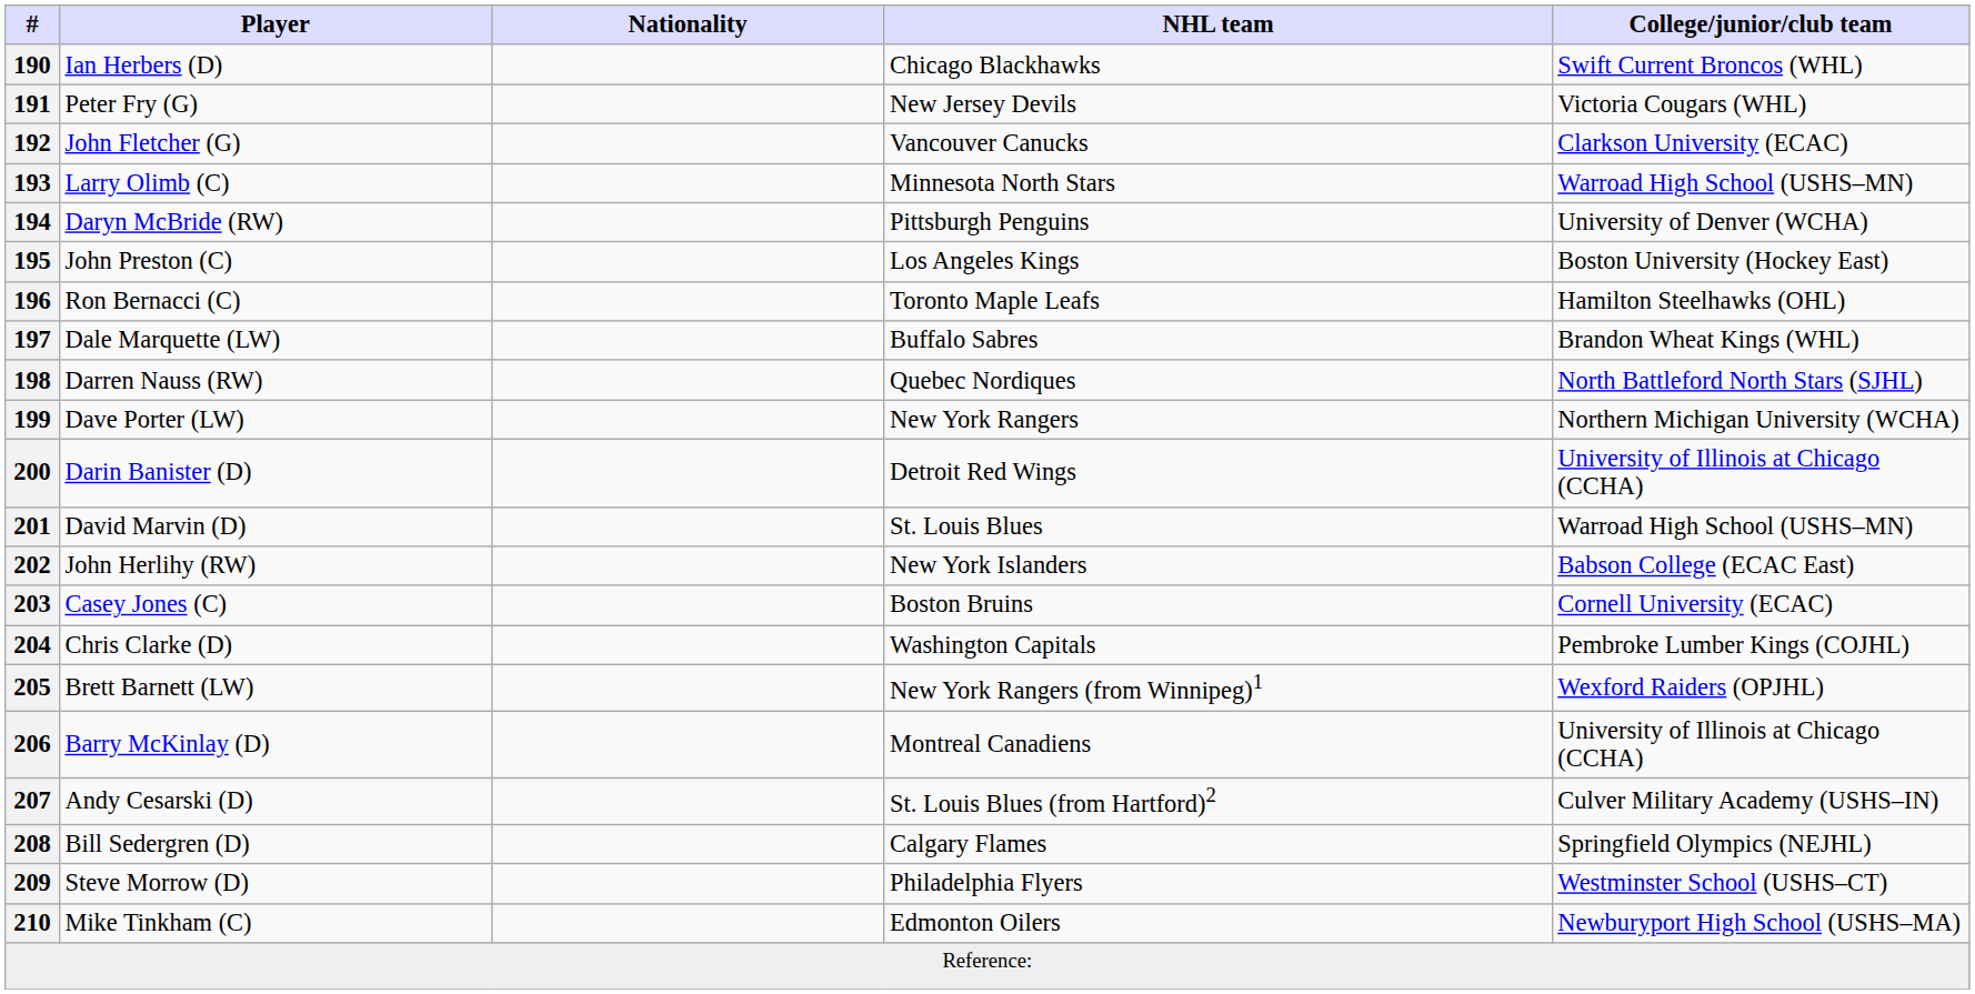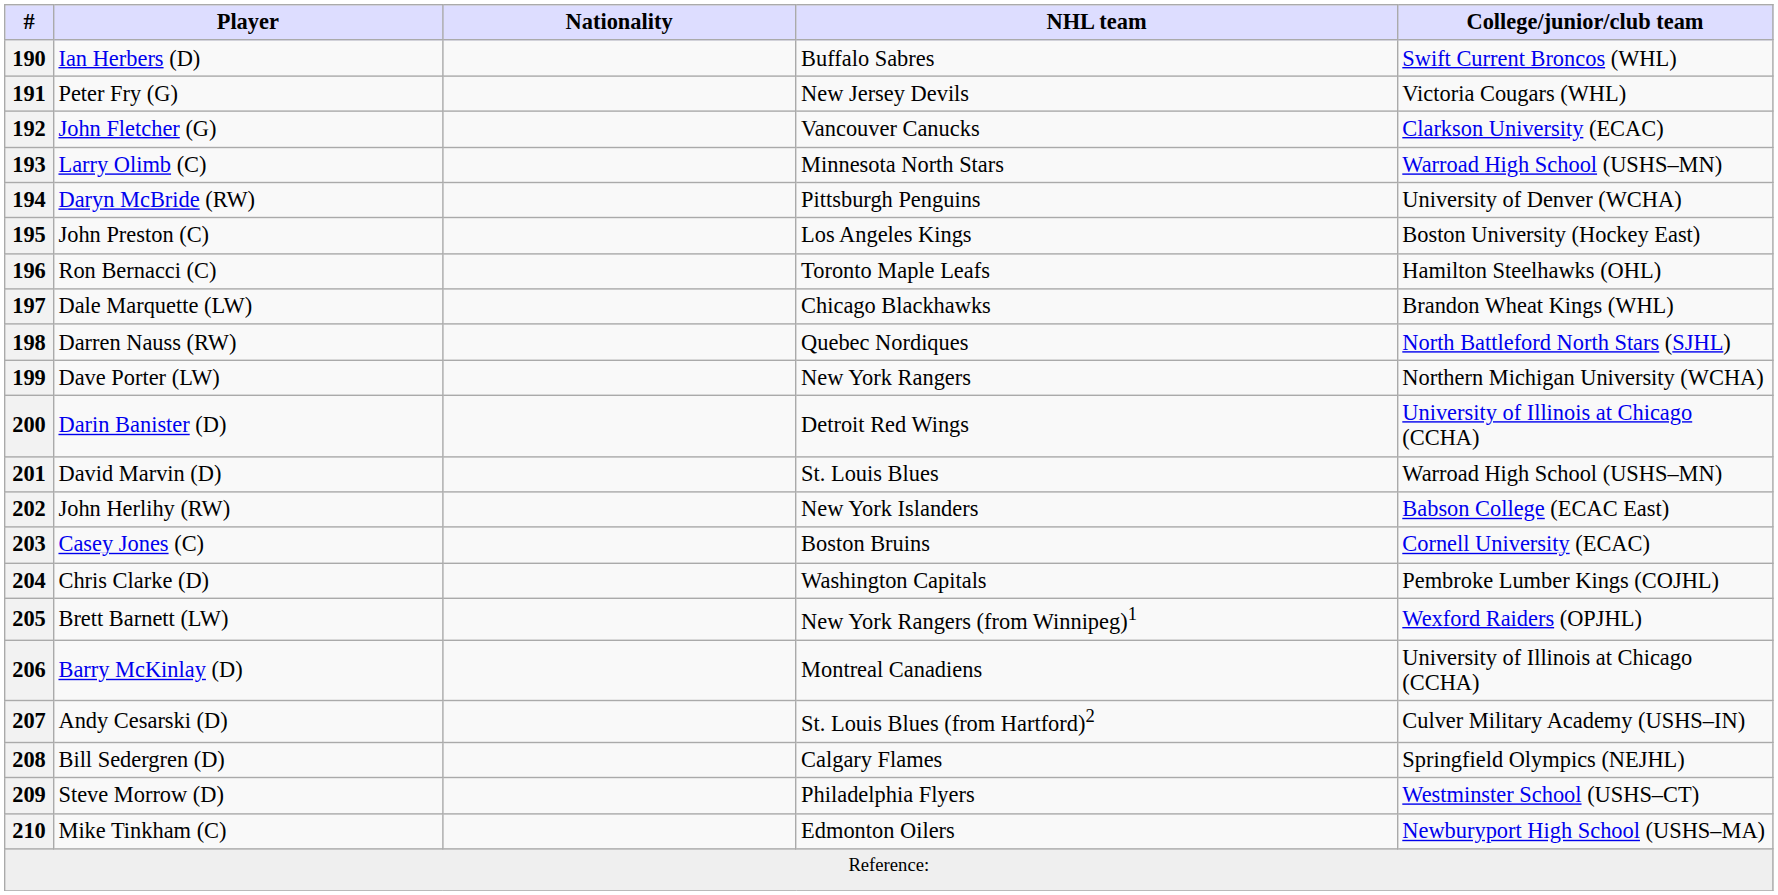190 | NHL team: Chicago Blackhawks -> Buffalo Sabres
197 | NHL team: Buffalo Sabres -> Chicago Blackhawks
